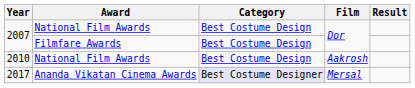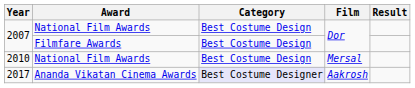2010 | Film: Aakrosh -> Mersal
2017 | Film: Mersal -> Aakrosh
